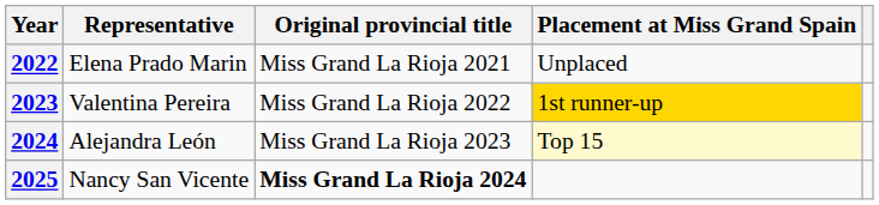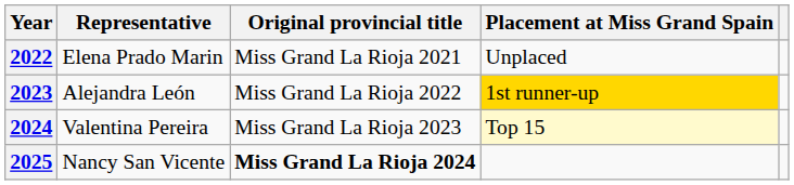2023 | Representative: Valentina Pereira -> Alejandra León
2024 | Representative: Alejandra León -> Valentina Pereira
